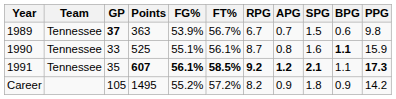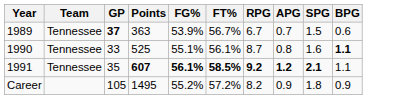- column: PPG | 9.8 | 15.9 | 17.3 | 14.2
